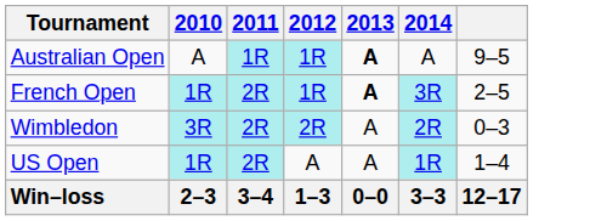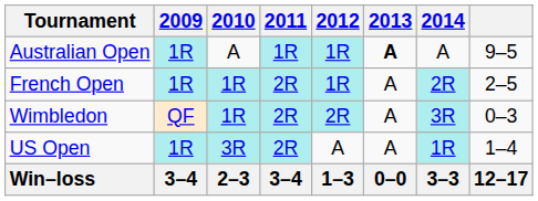+ column: 2009 | 1R | 1R | QF | 1R | 3–4
French Open | 2013: bold -> normal
French Open | 2014: 3R -> 2R
Wimbledon | 2010: 3R -> 1R
Wimbledon | 2014: 2R -> 3R
US Open | 2010: 1R -> 3R
